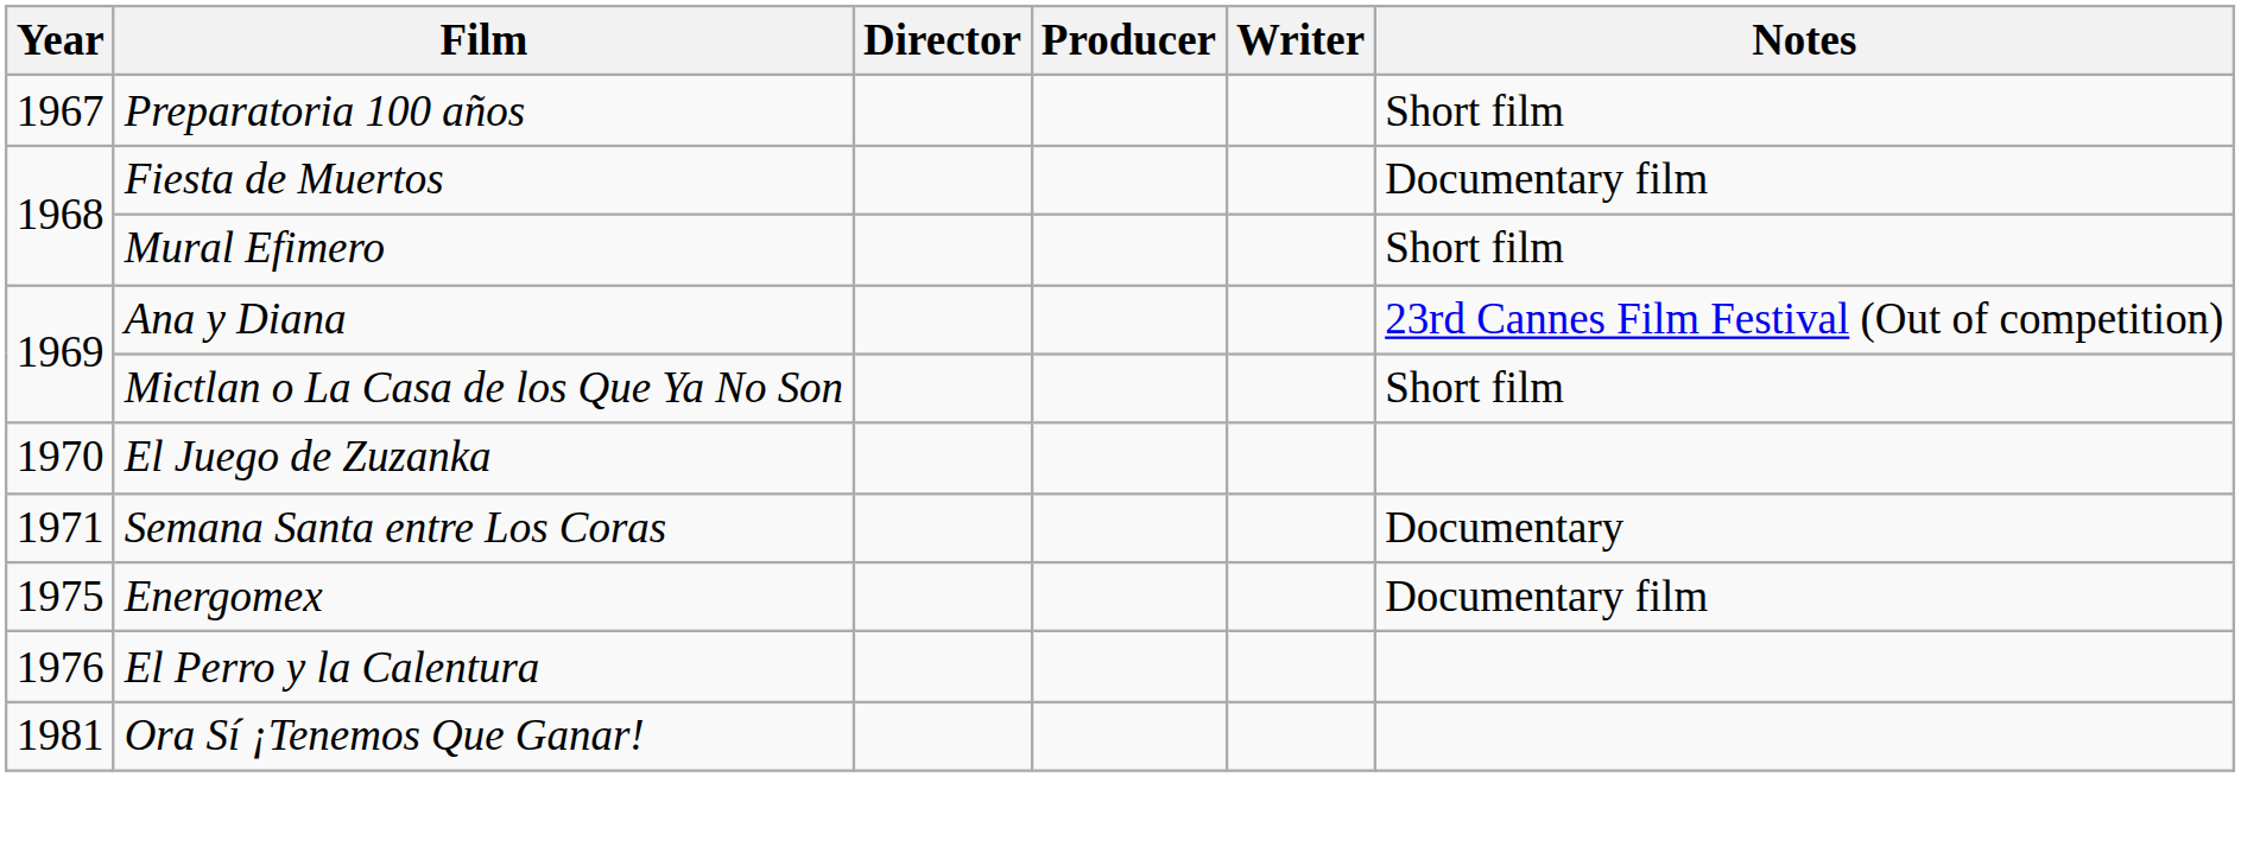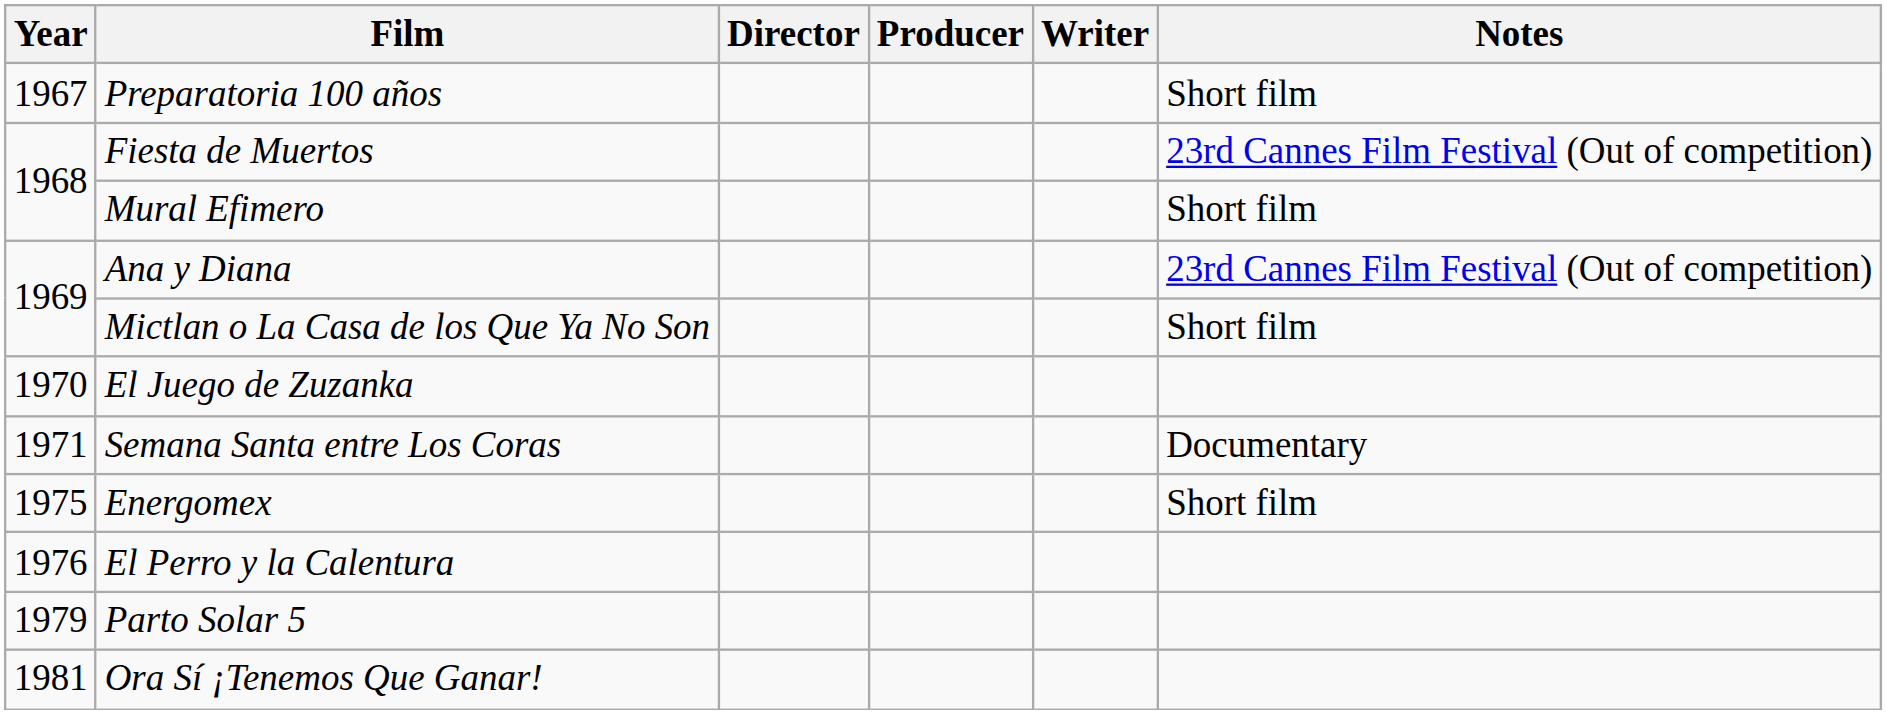Fiesta de Muertos | Notes: Documentary film -> 23rd Cannes Film Festival (Out of competition)
Energomex | Notes: Documentary film -> Short film
+ row: 1979 | Parto Solar 5
